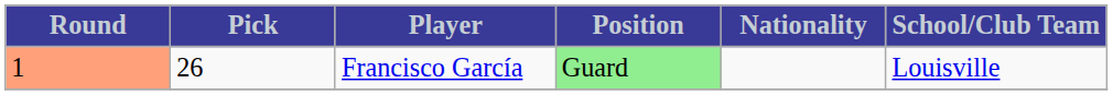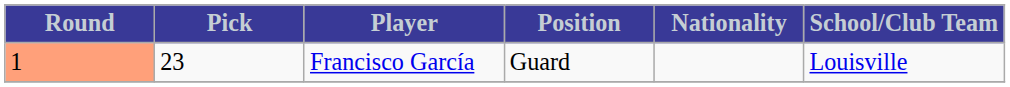Francisco García | Pick: 26 -> 23
Francisco García | Position: lightgreen background -> no background
